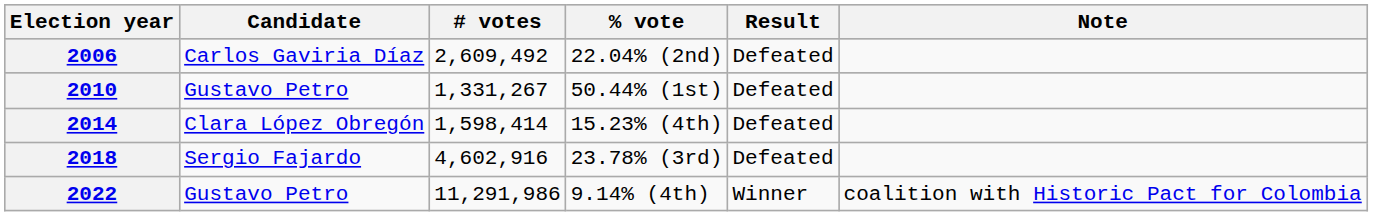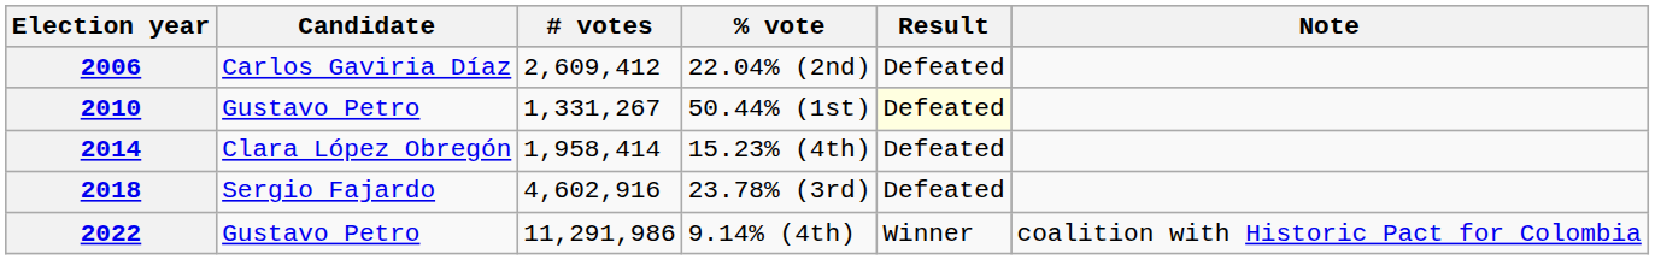2006 | # votes: 2,609,492 -> 2,609,412
2010 | Result: no background -> lightyellow background
2014 | # votes: 1,598,414 -> 1,958,414
